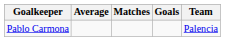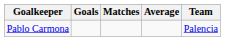columns swapped: Goals <-> Average
